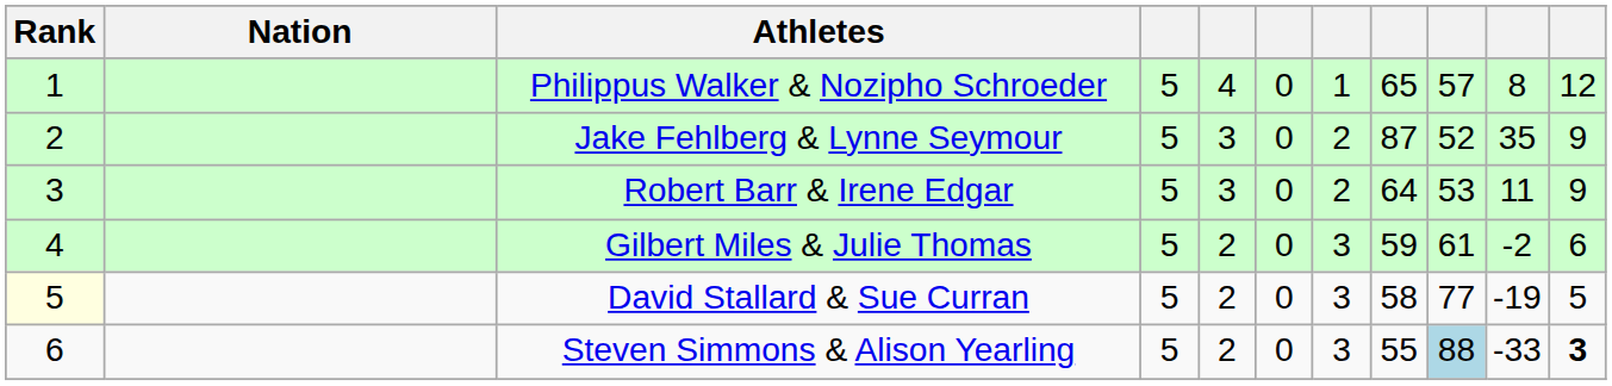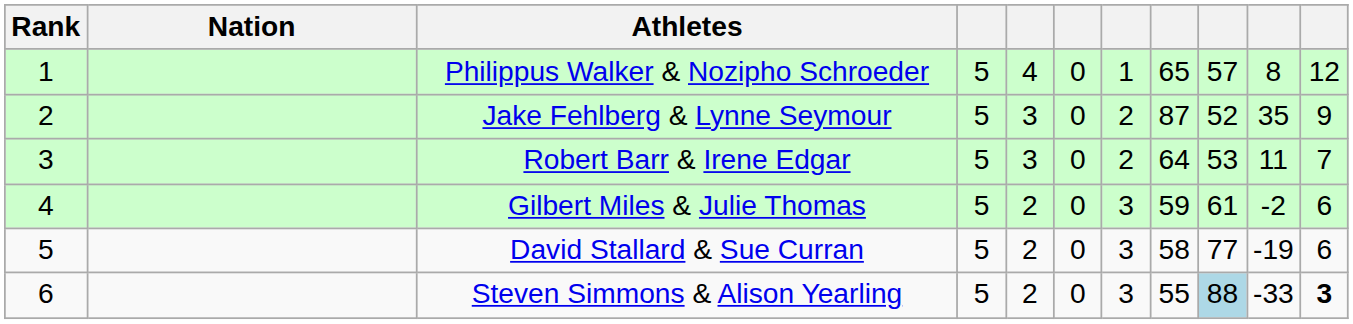Robert Barr & Irene Edgar | column 11: 9 -> 7
David Stallard & Sue Curran | Rank: lightyellow background -> no background
David Stallard & Sue Curran | column 11: 5 -> 6
